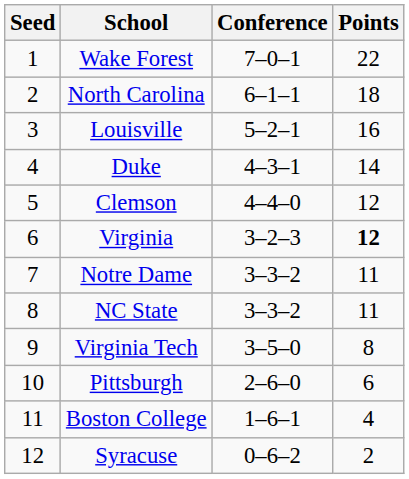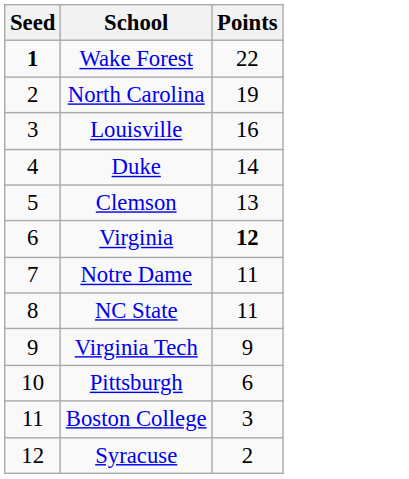- column: Conference | 7–0–1 | 6–1–1 | 5–2–1 | 4–3–1 | 4–4–0 | 3–2–3 | 3–3–2 | 3–3–2 | 3–5–0 | 2–6–0 | 1–6–1 | 0–6–2
Wake Forest | Seed: normal -> bold
North Carolina | Points: 18 -> 19
Clemson | Points: 12 -> 13
Virginia Tech | Points: 8 -> 9
Boston College | Points: 4 -> 3
